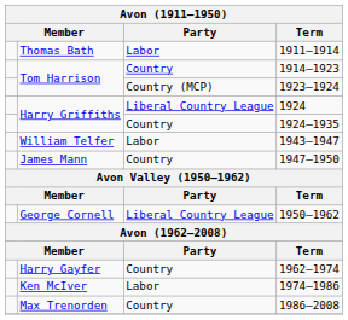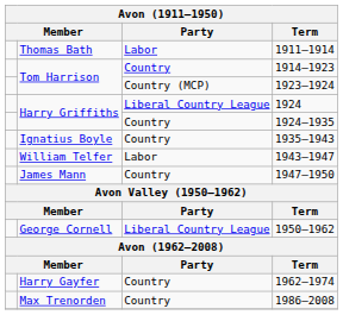+ row: Ignatius Boyle | Country | 1935–1943
- row: Ken McIver | Labor | 1974–1986
